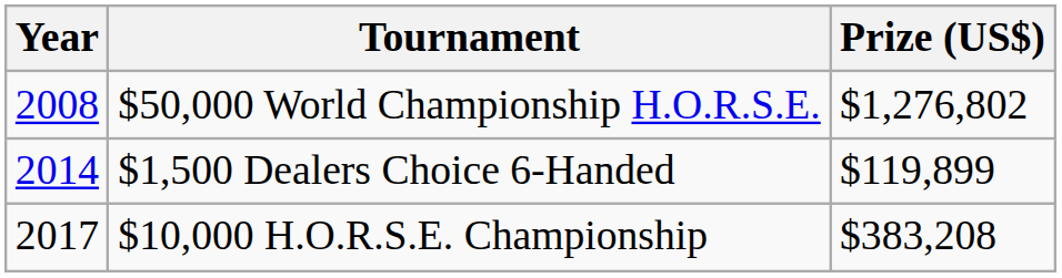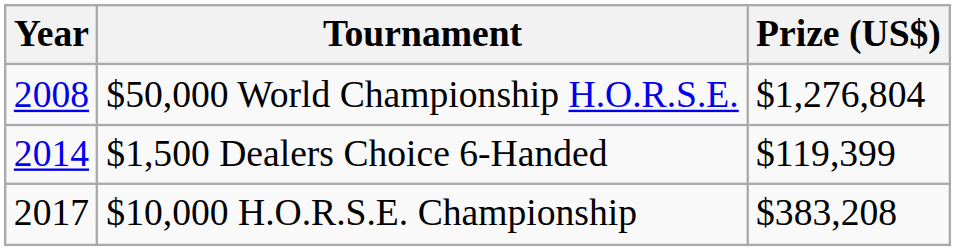$50,000 World Championship H.O.R.S.E. | Prize (US$): $1,276,802 -> $1,276,804
$1,500 Dealers Choice 6-Handed | Prize (US$): $119,899 -> $119,399
